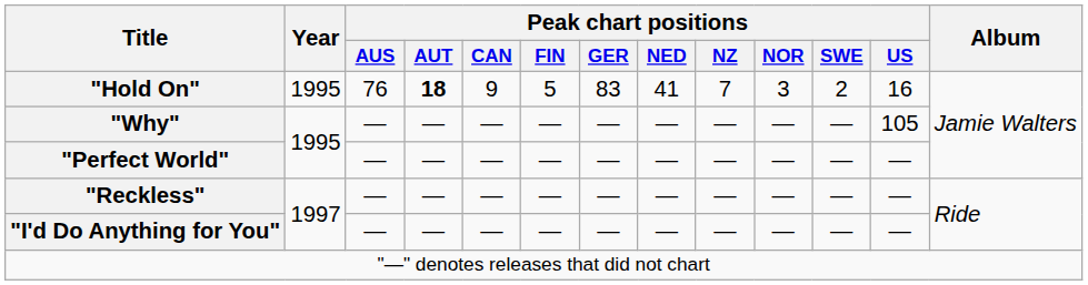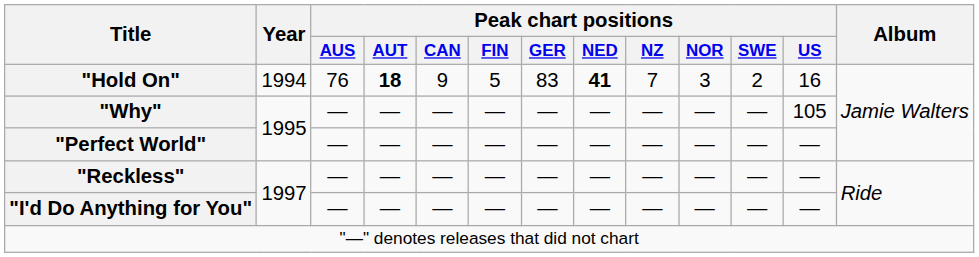"Hold On" | Year: 1995 -> 1994
"Hold On" | Peak chart positions / NED: normal -> bold
